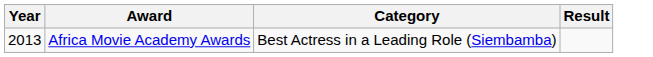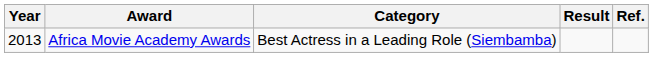+ column: Ref.
